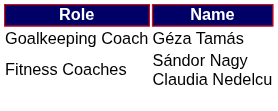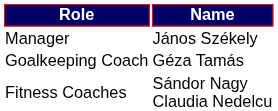+ row: Manager | János Székely
